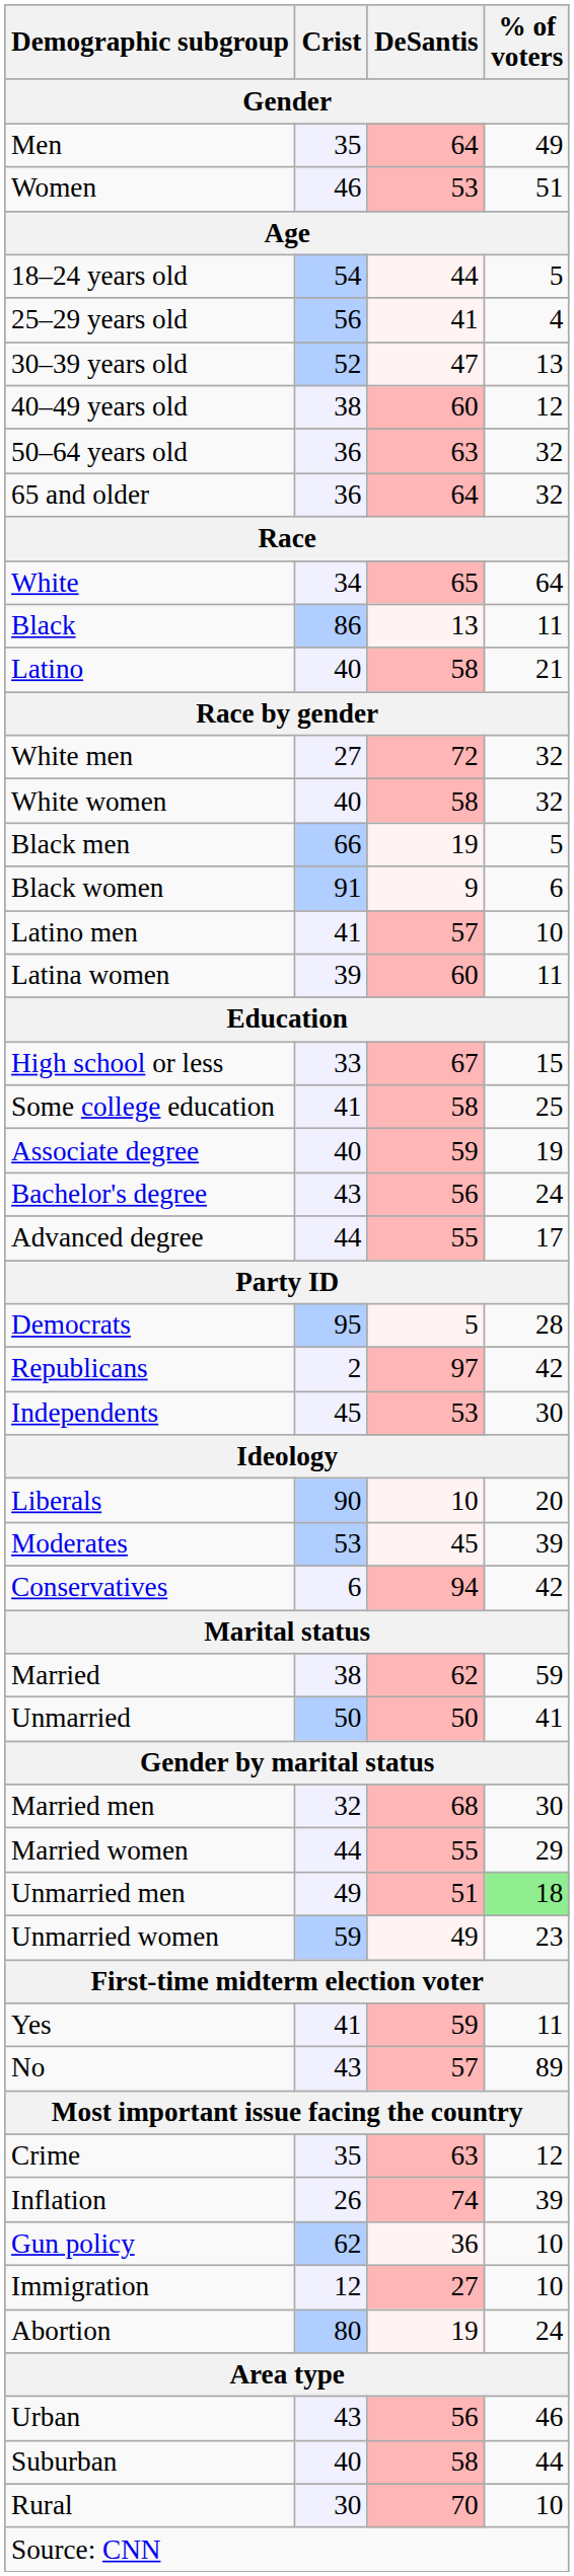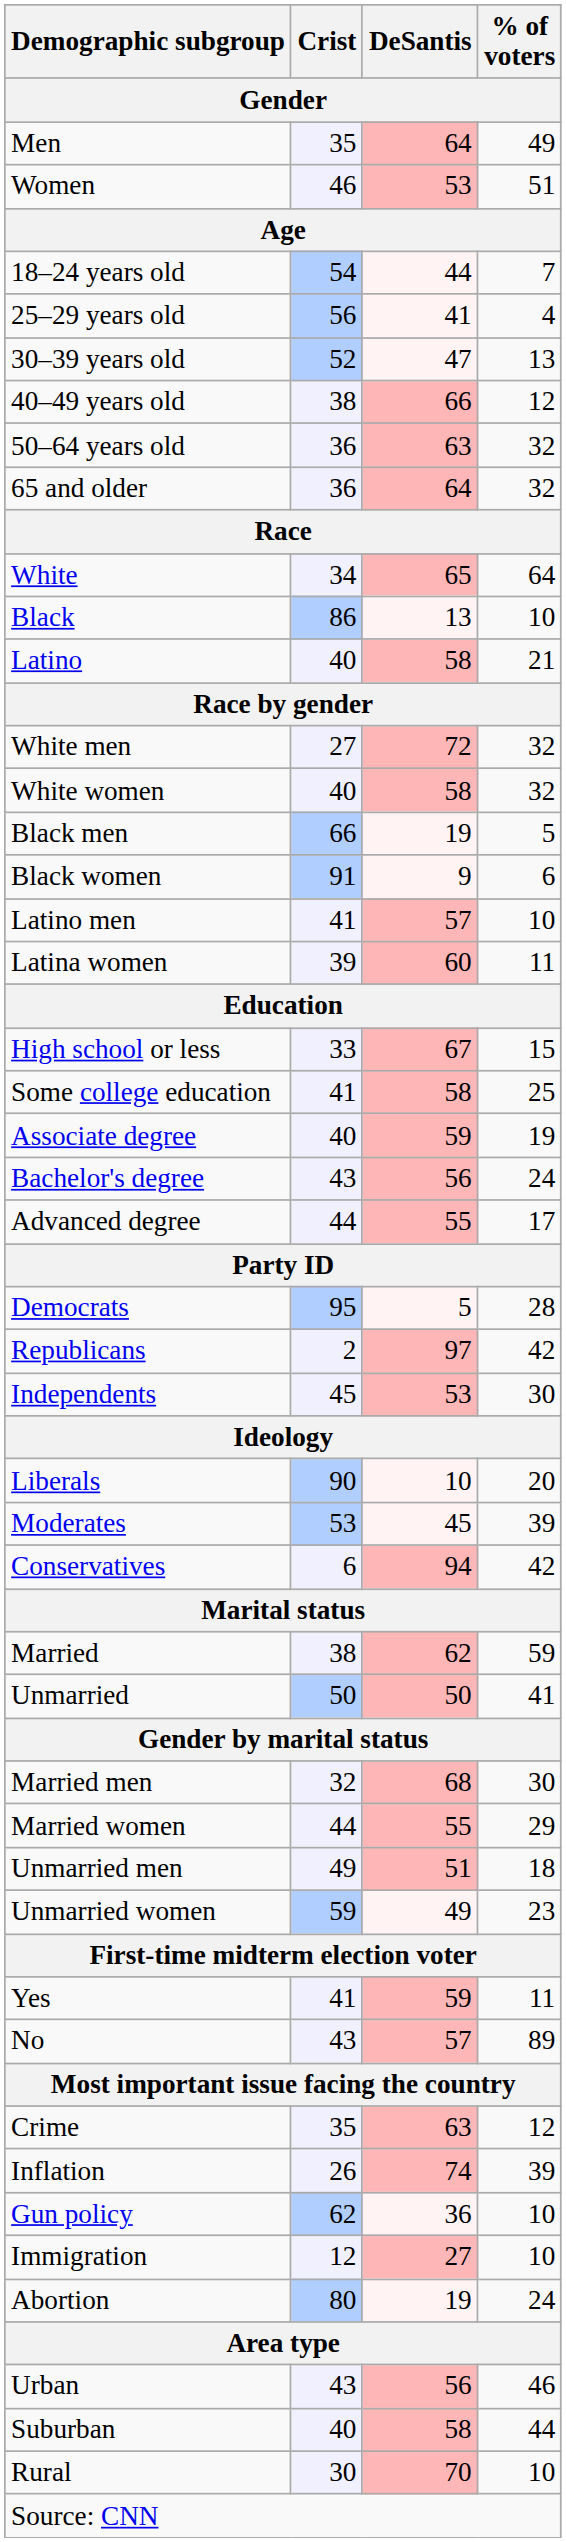18–24 years old | % of voters: 5 -> 7
40–49 years old | DeSantis: 60 -> 66
Black | % of voters: 11 -> 10
Unmarried men | % of voters: lightgreen background -> no background
